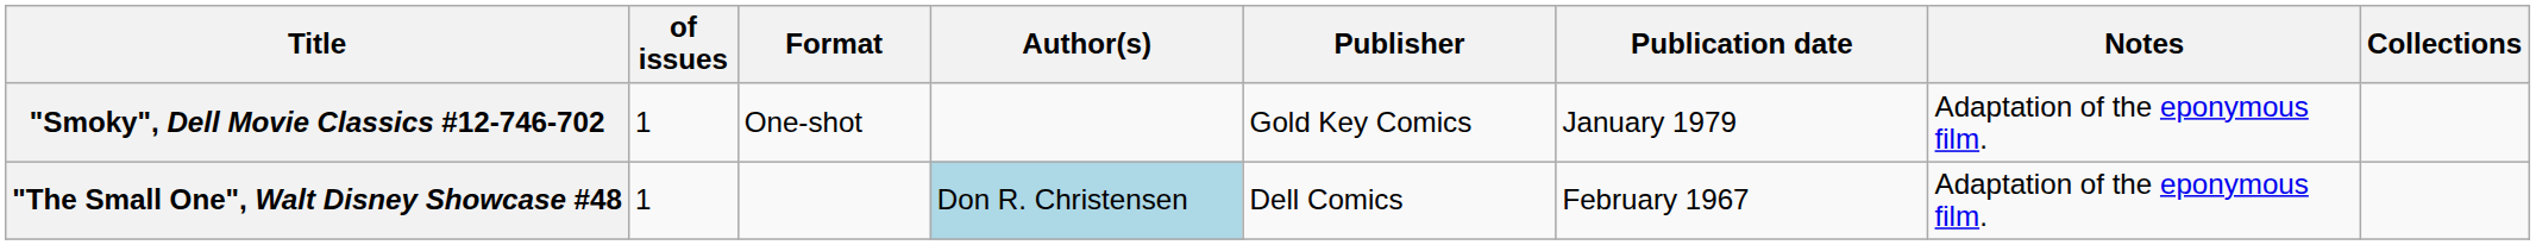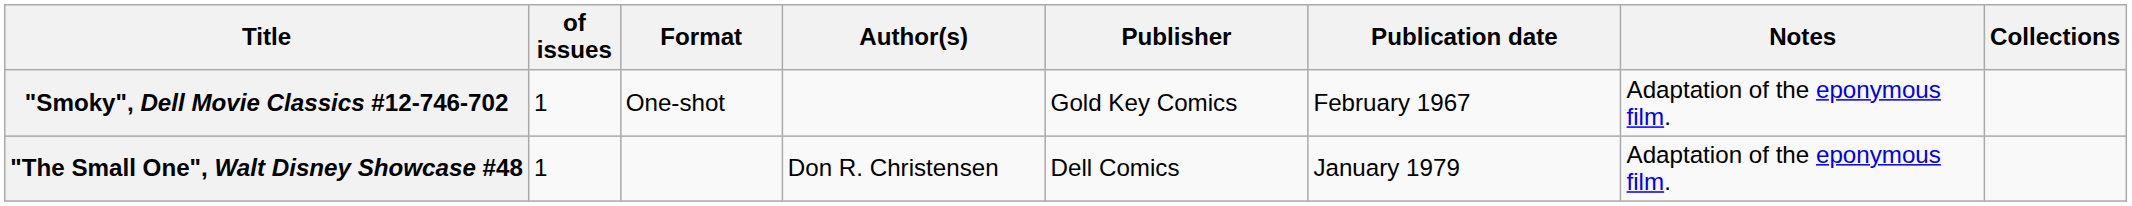"Smoky", Dell Movie Classics #12-746-702 | Publication date: January 1979 -> February 1967
"The Small One", Walt Disney Showcase #48 | Author(s): lightblue background -> no background
"The Small One", Walt Disney Showcase #48 | Publication date: February 1967 -> January 1979
